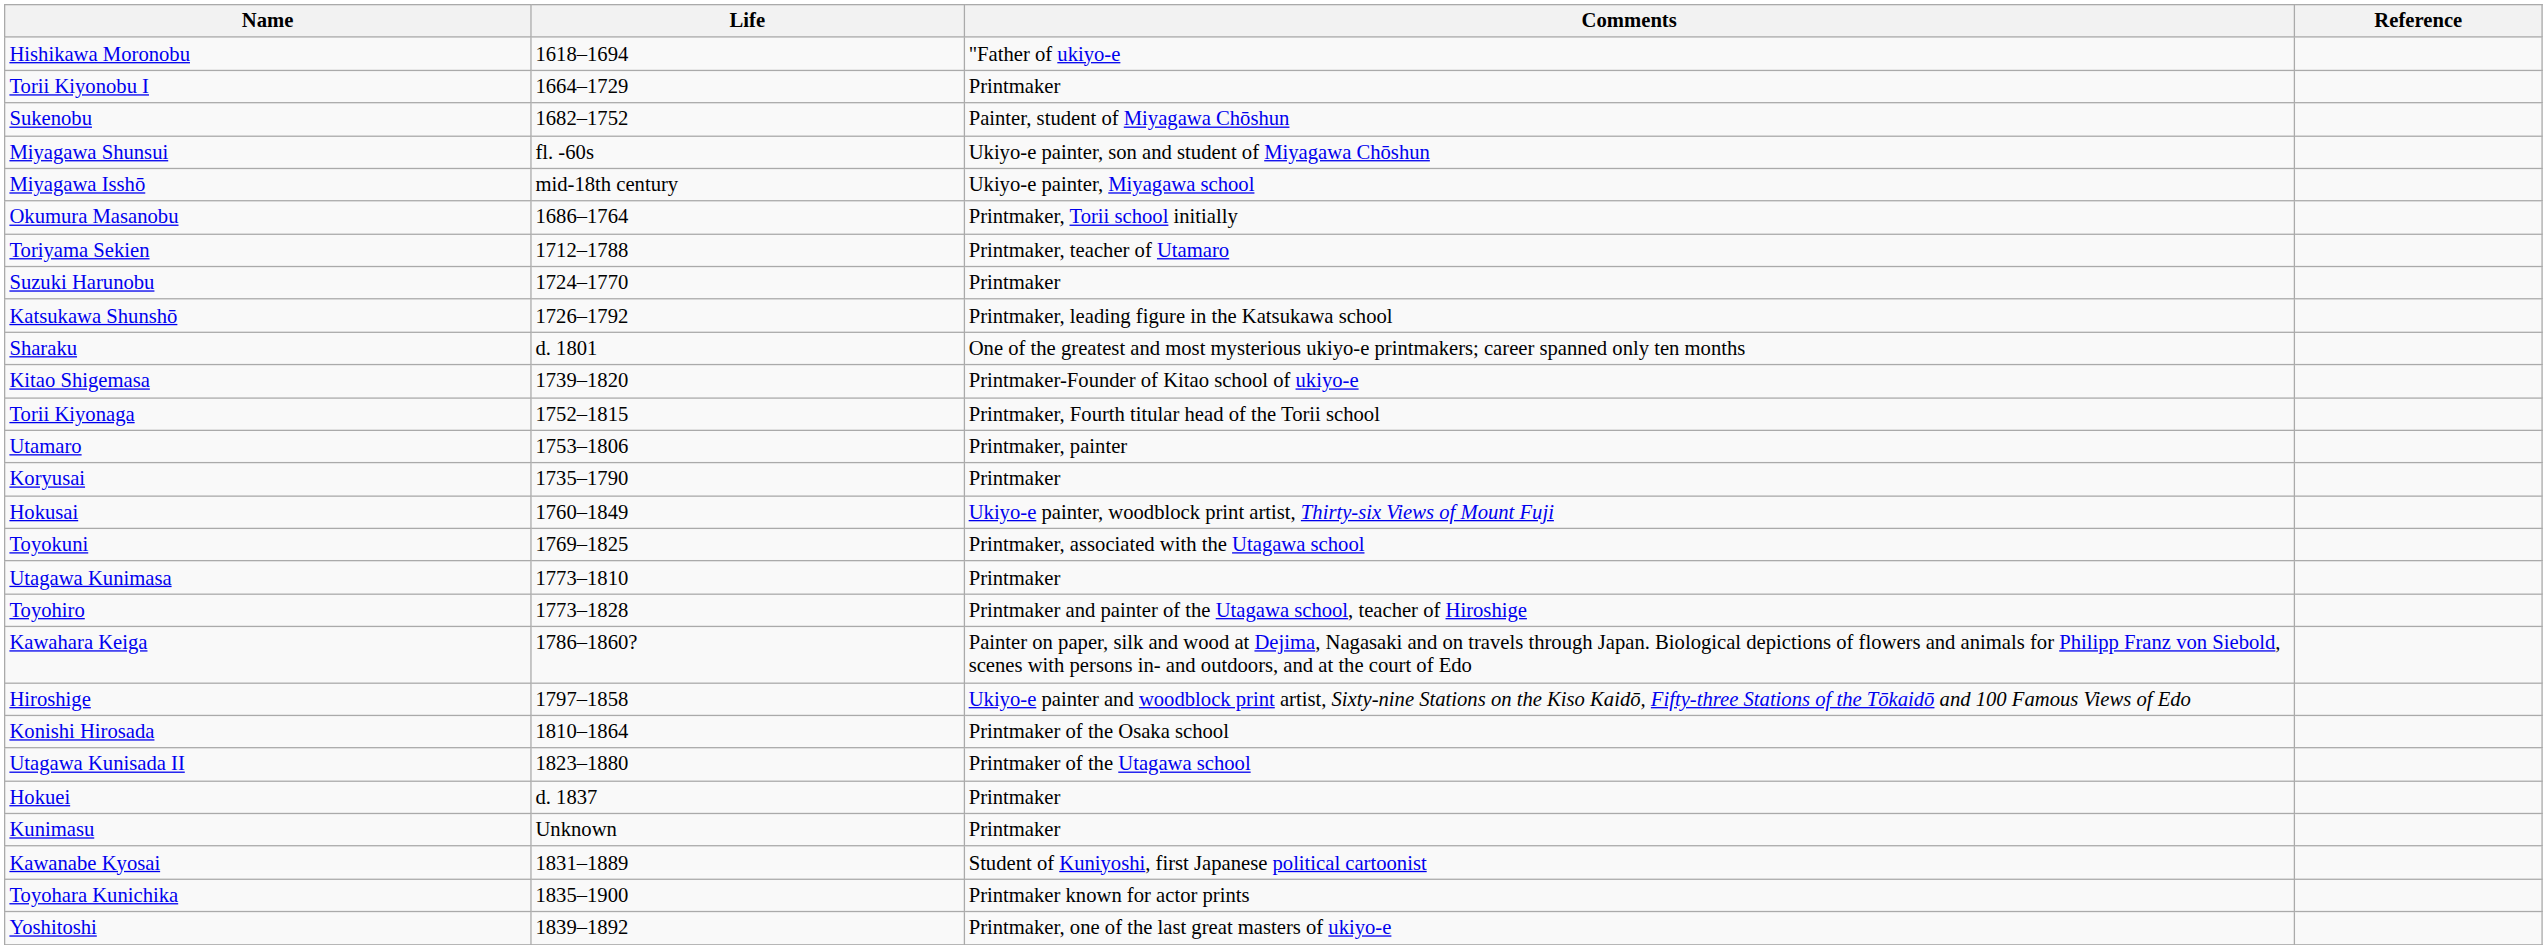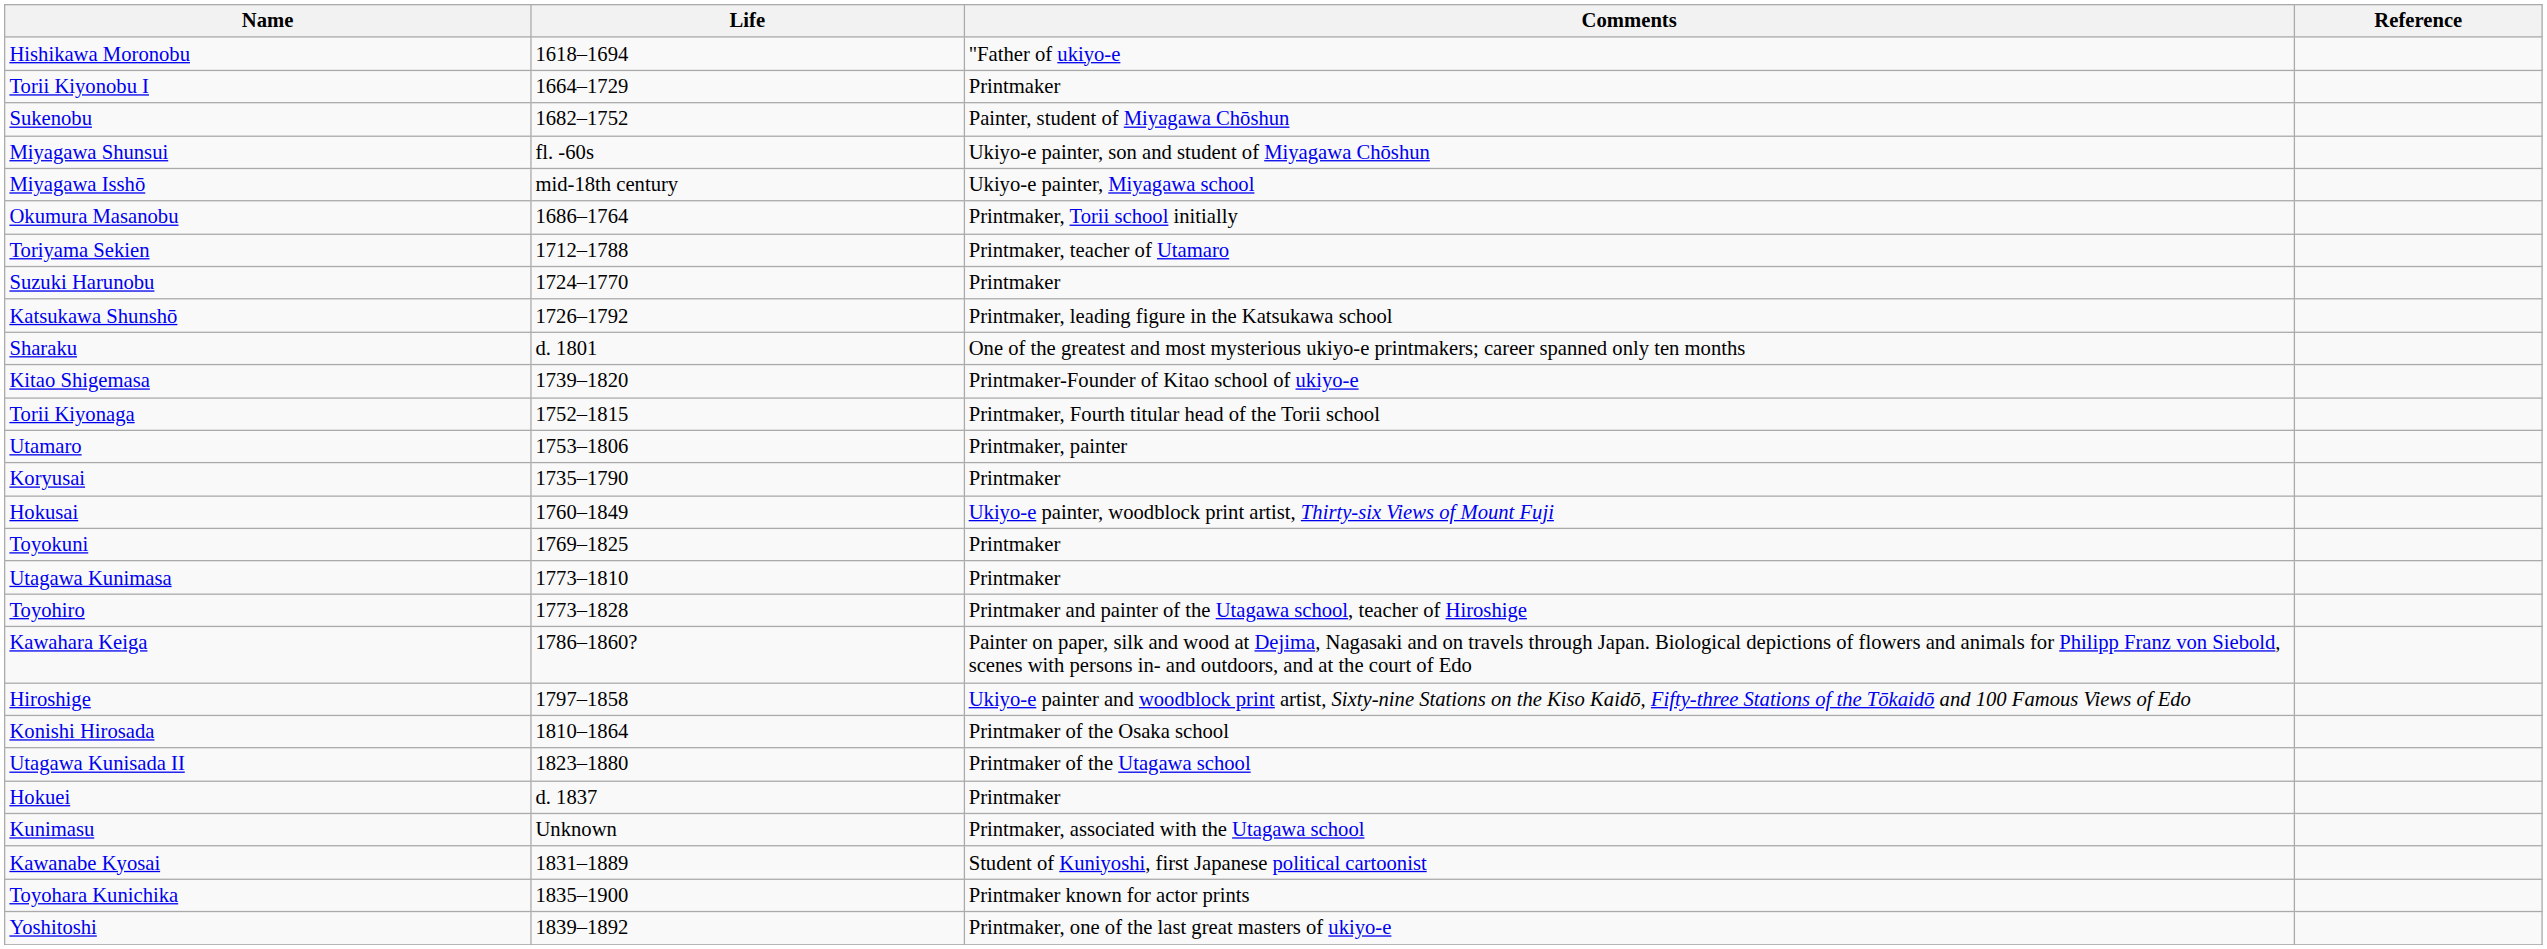Toyokuni | Comments: Printmaker, associated with the Utagawa school -> Printmaker
Kunimasu | Comments: Printmaker -> Printmaker, associated with the Utagawa school
